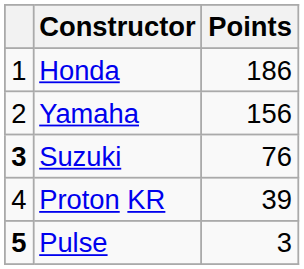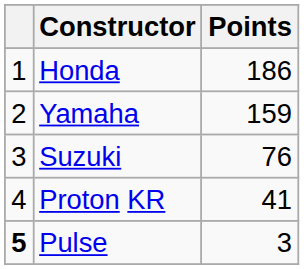Yamaha | Points: 156 -> 159
Suzuki | column 1: bold -> normal
Proton KR | Points: 39 -> 41
